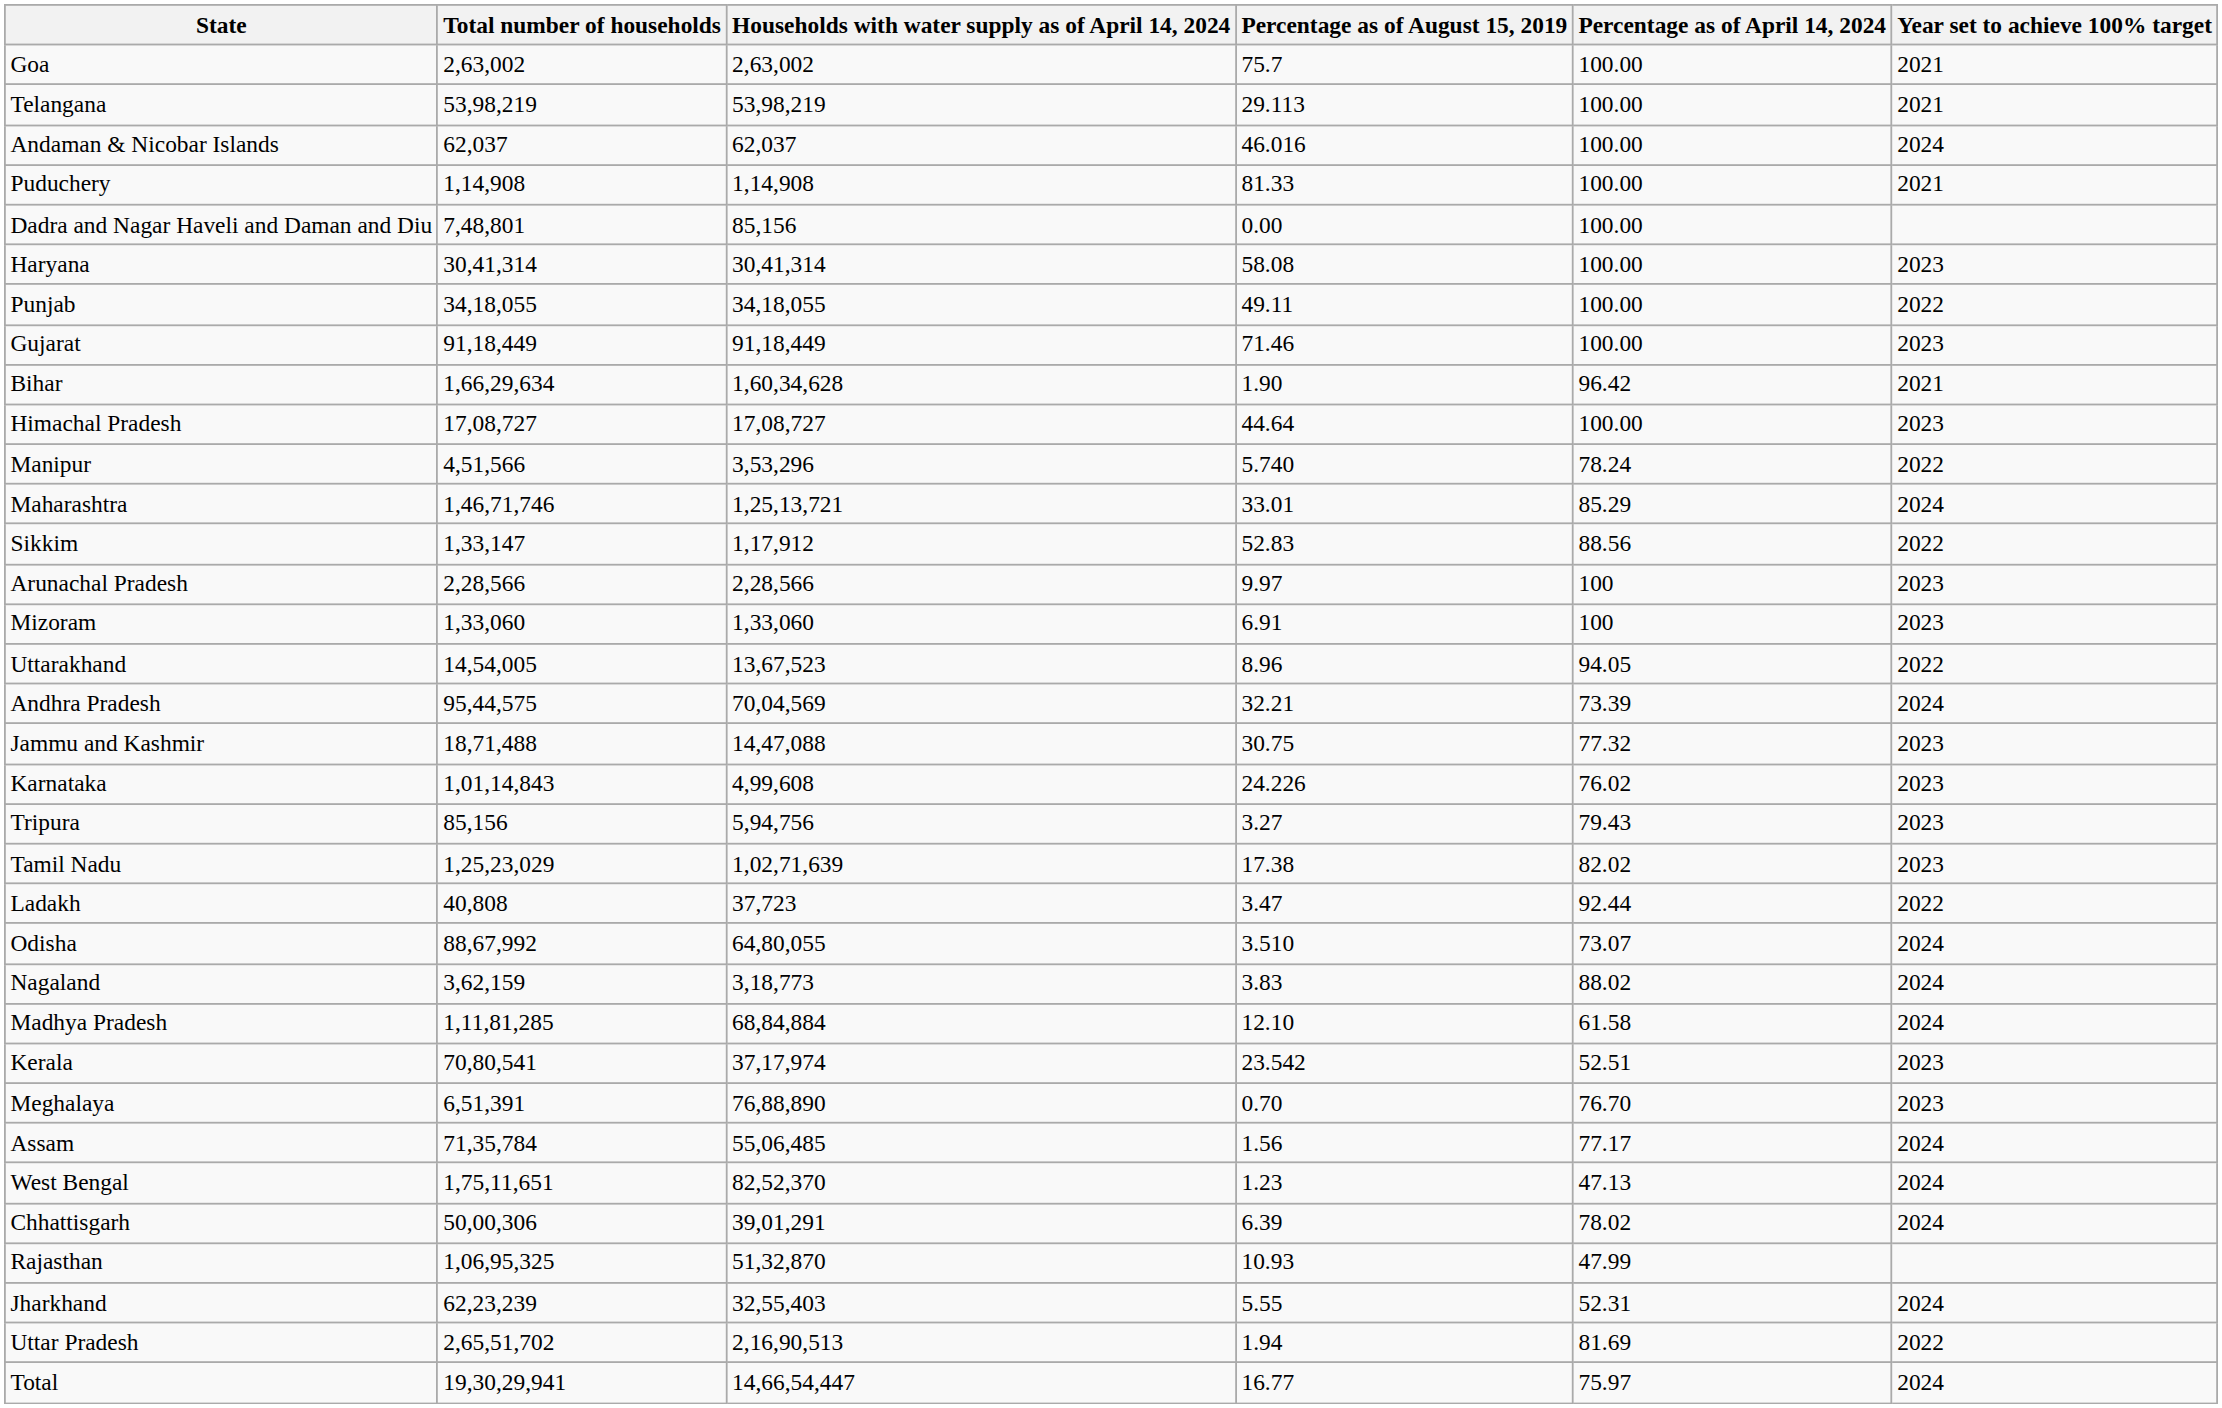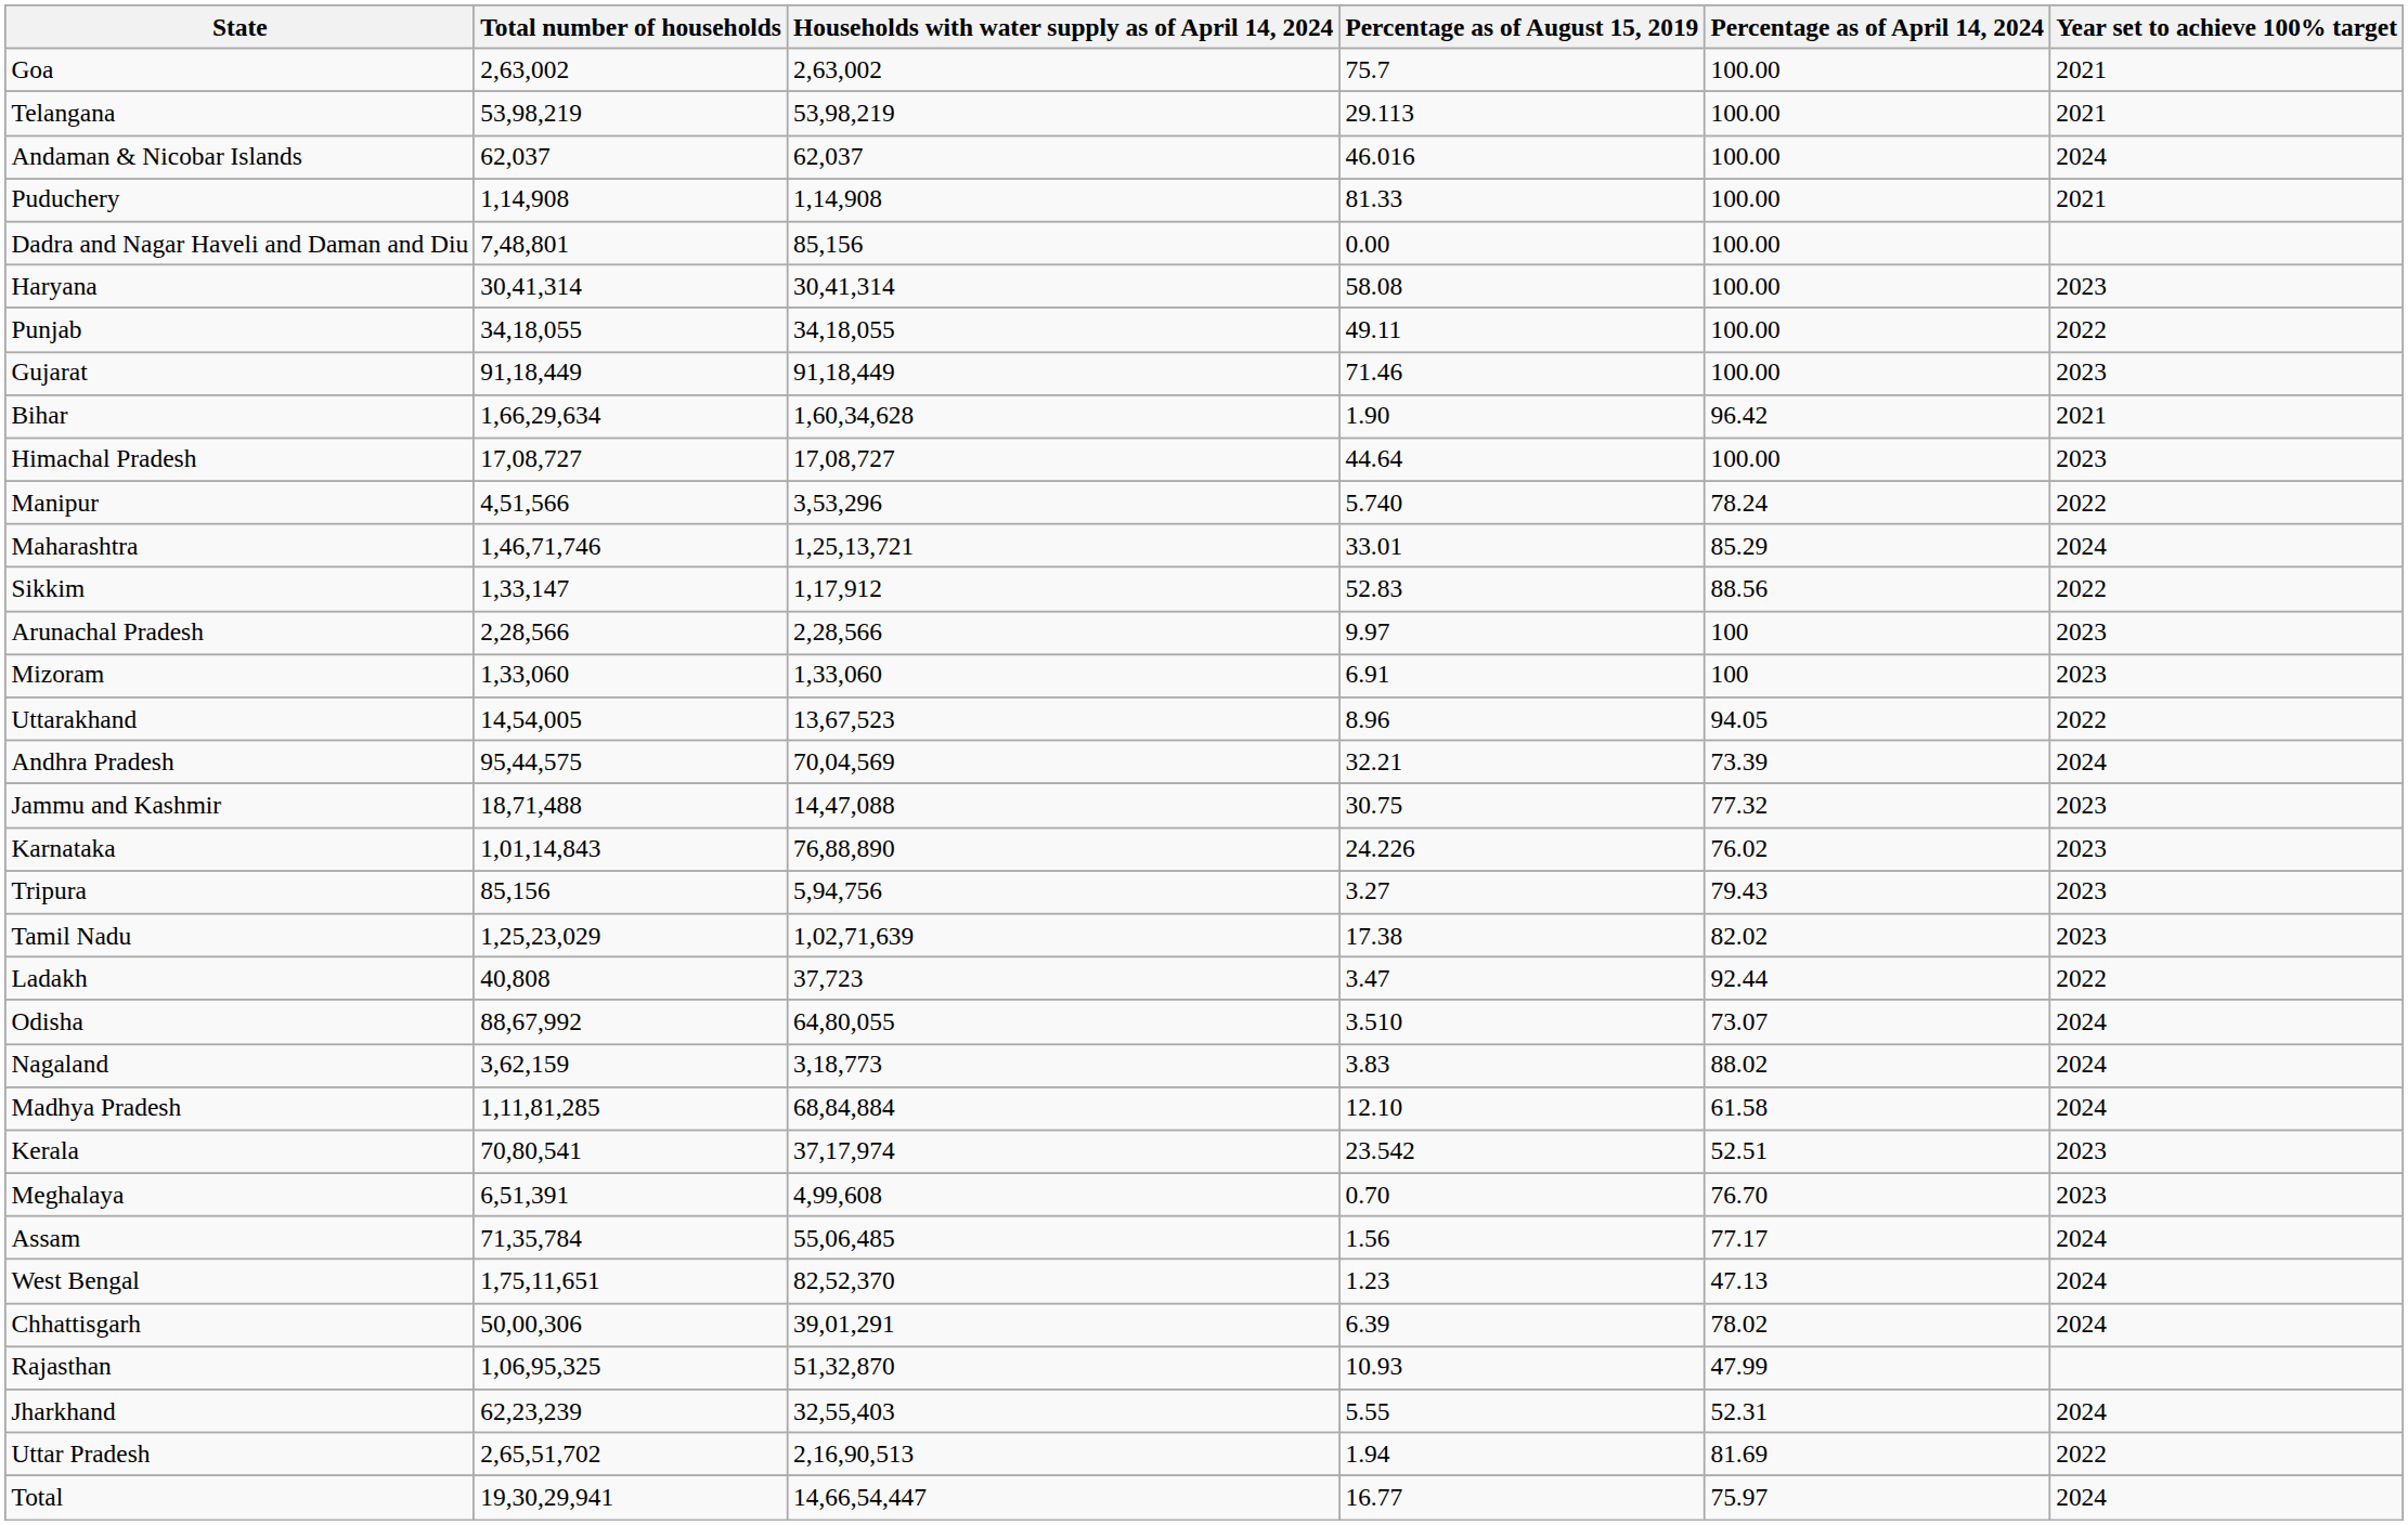Karnataka | Households with water supply as of April 14, 2024: 4,99,608 -> 76,88,890
Meghalaya | Households with water supply as of April 14, 2024: 76,88,890 -> 4,99,608
